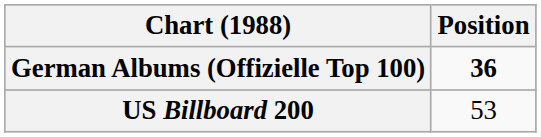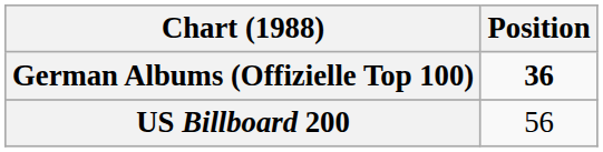US Billboard 200 | Position: 53 -> 56
